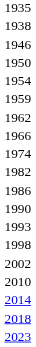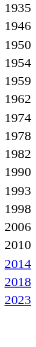- row: 1938
- row: 1966
+ row: 1978
- row: 1986
- row: 2002
+ row: 2006
